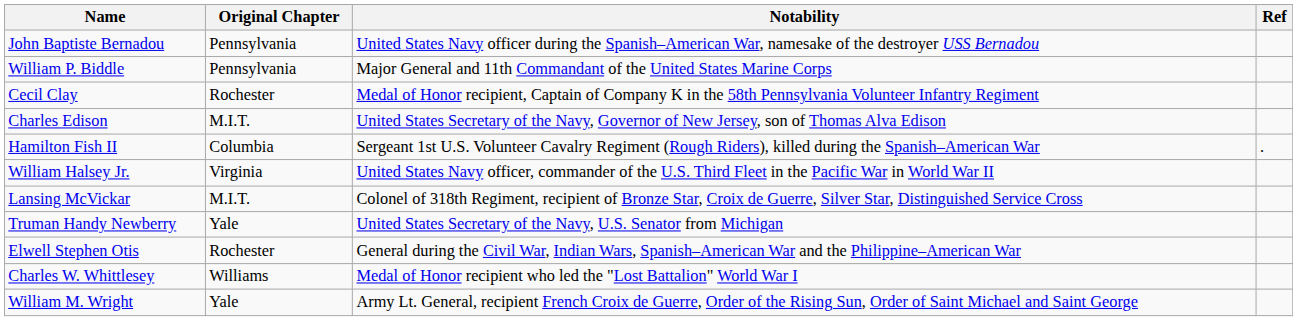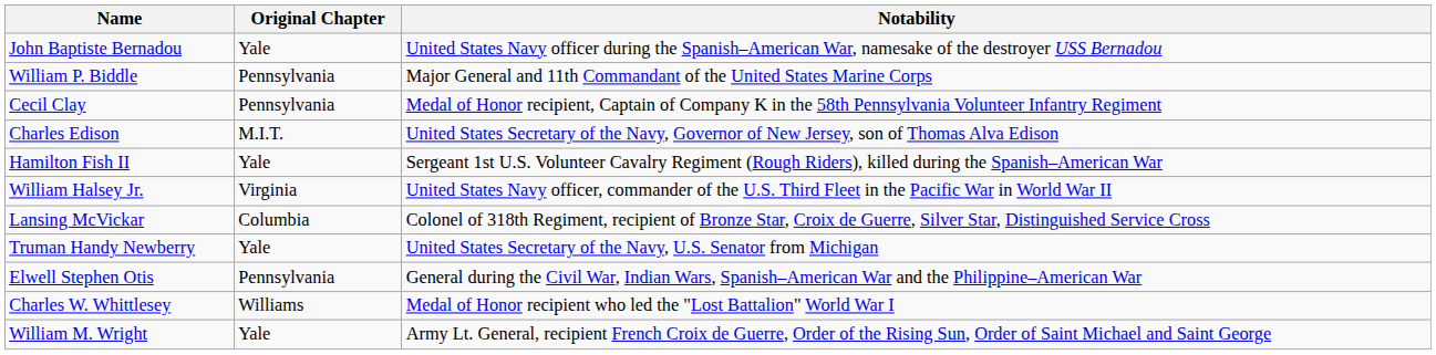- column: Ref | .
John Baptiste Bernadou | Original Chapter: Pennsylvania -> Yale
Cecil Clay | Original Chapter: Rochester -> Pennsylvania
Hamilton Fish II | Original Chapter: Columbia -> Yale
Lansing McVickar | Original Chapter: M.I.T. -> Columbia
Elwell Stephen Otis | Original Chapter: Rochester -> Pennsylvania
